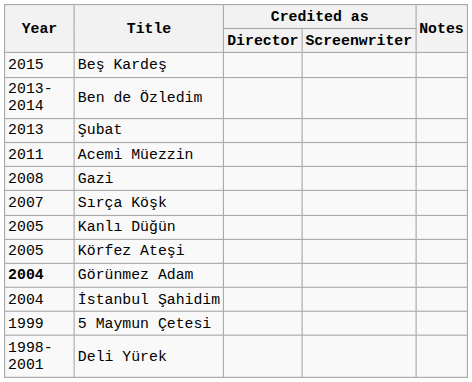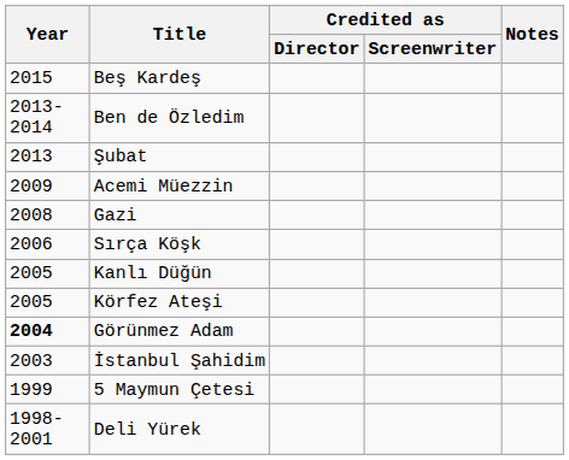Acemi Müezzin | Year: 2011 -> 2009
Sırça Köşk | Year: 2007 -> 2006
İstanbul Şahidim | Year: 2004 -> 2003
